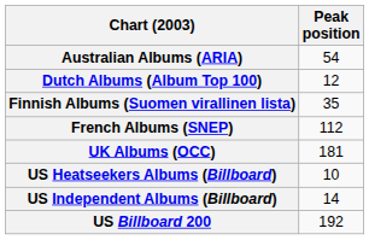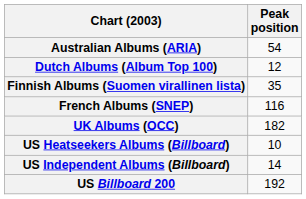French Albums (SNEP) | Peak position: 112 -> 116
UK Albums (OCC) | Peak position: 181 -> 182
